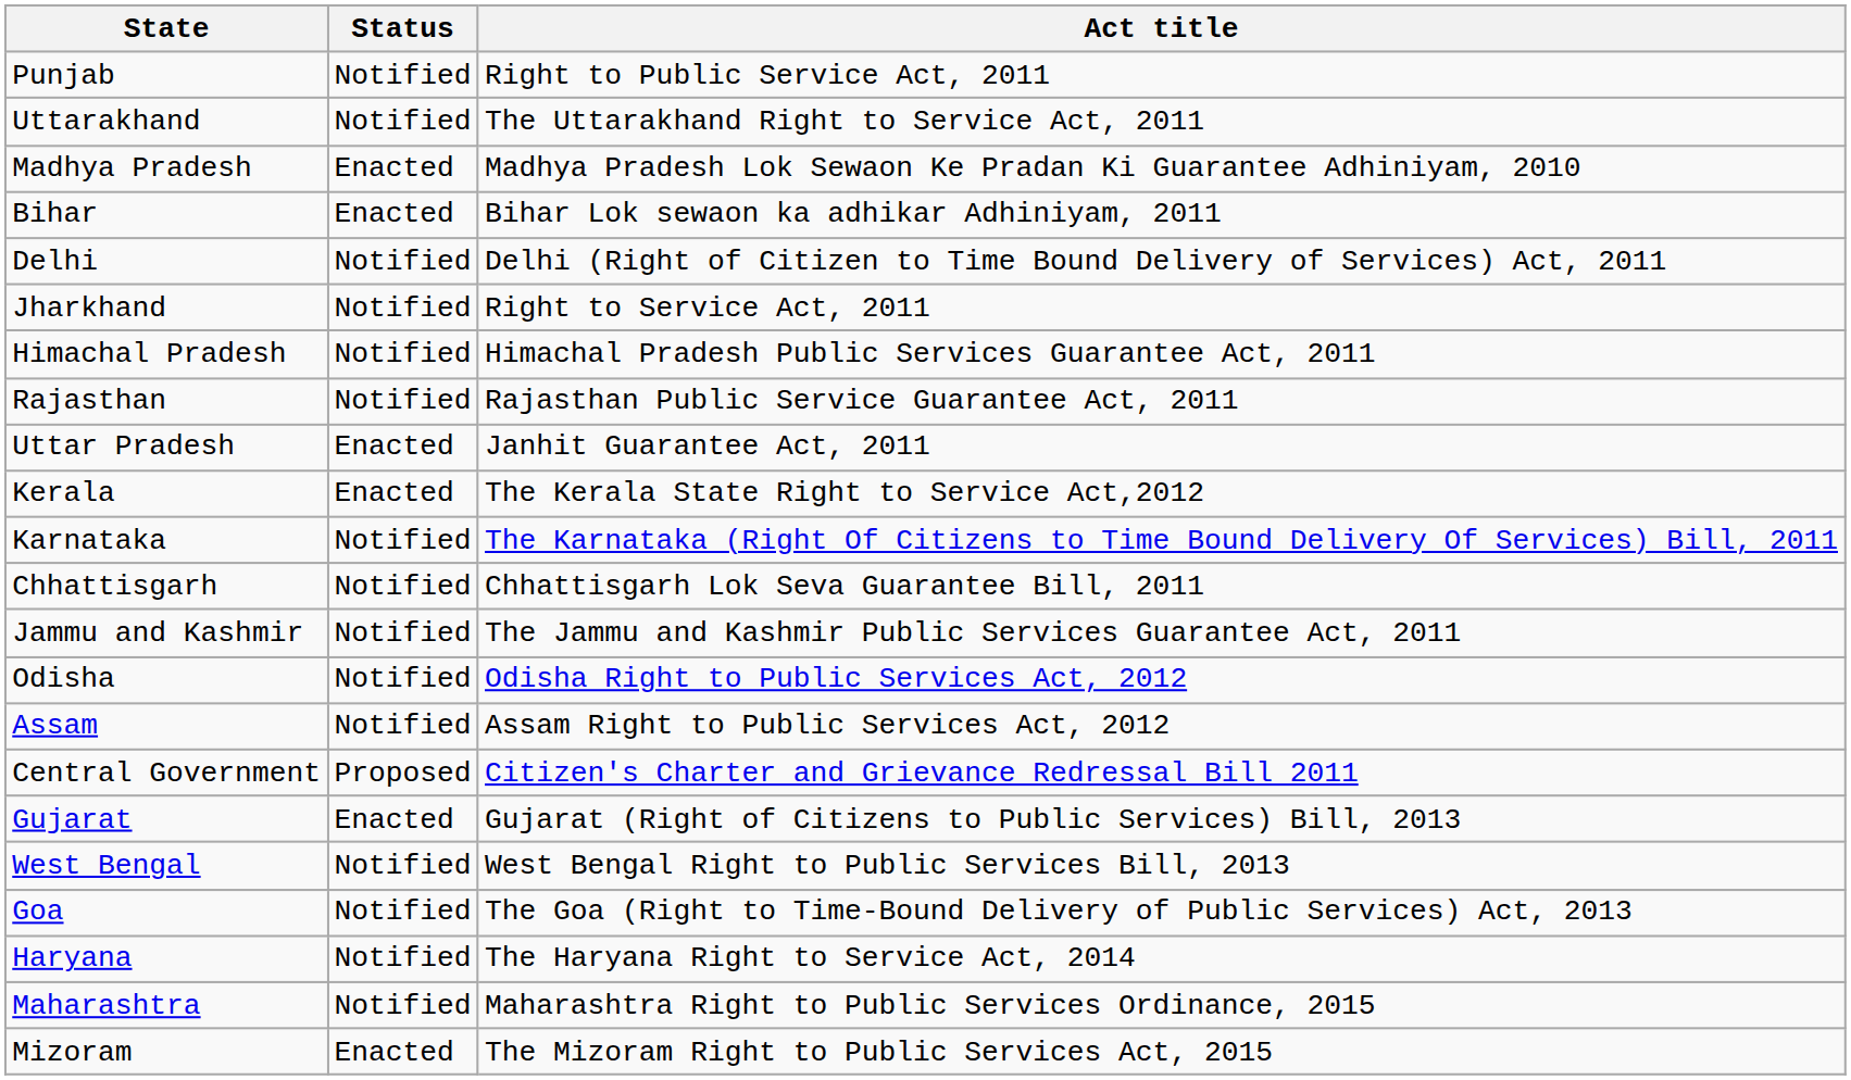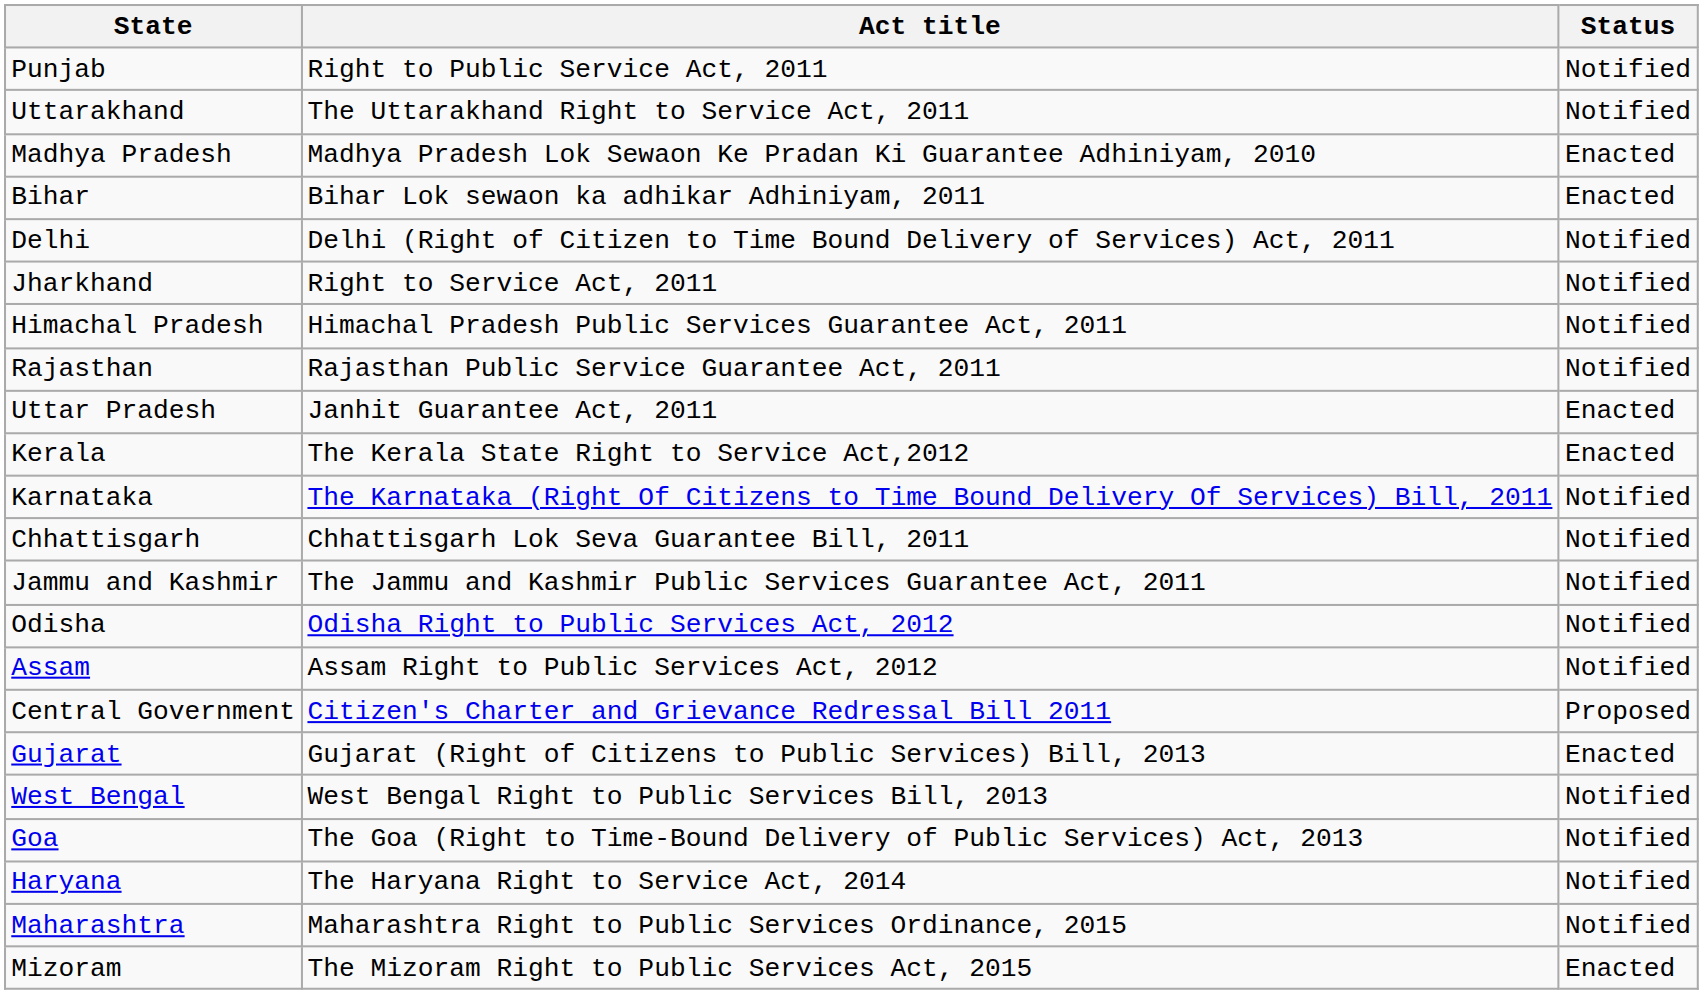columns swapped: Act title <-> Status
